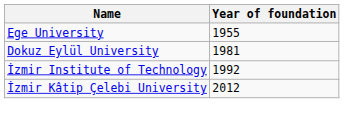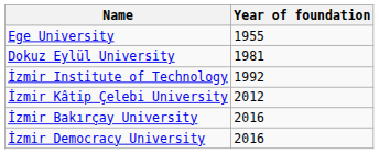+ row: İzmir Bakırçay University | 2016
+ row: İzmir Democracy University | 2016
